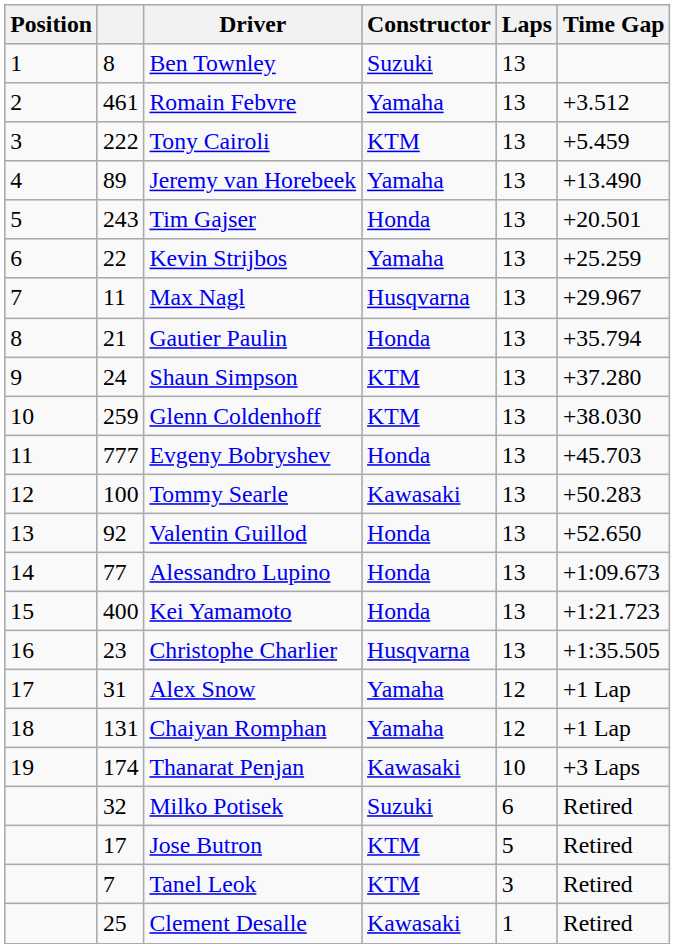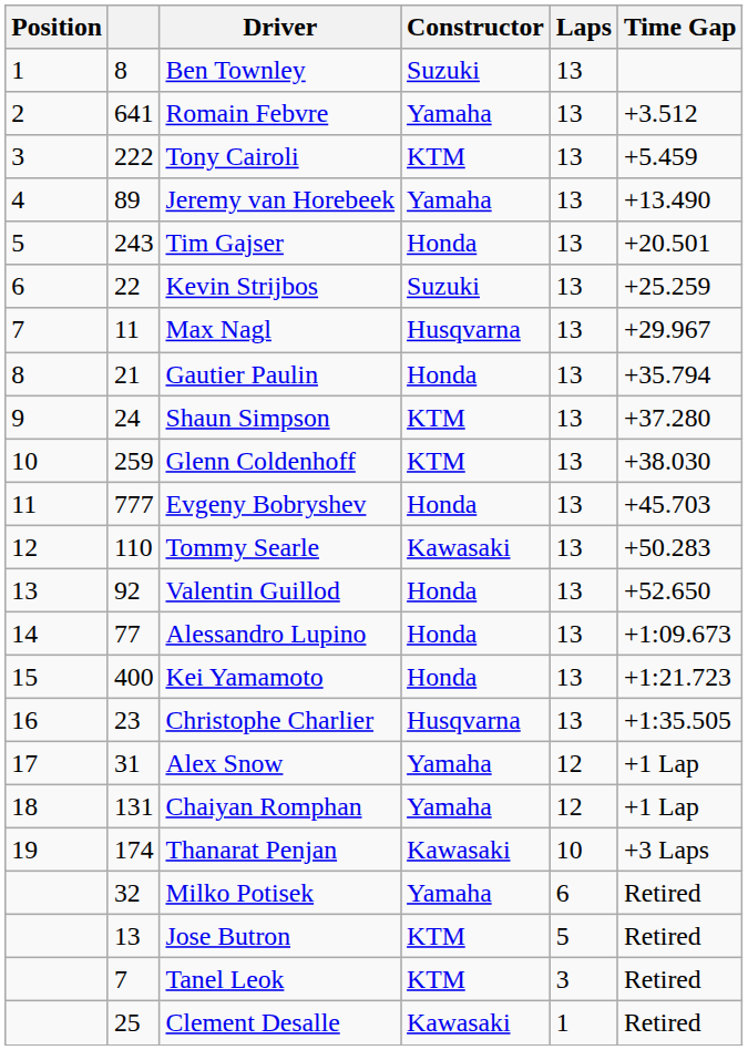Romain Febvre | column 2: 461 -> 641
Kevin Strijbos | Constructor: Yamaha -> Suzuki
Tommy Searle | column 2: 100 -> 110
Milko Potisek | Constructor: Suzuki -> Yamaha
Jose Butron | column 2: 17 -> 13
